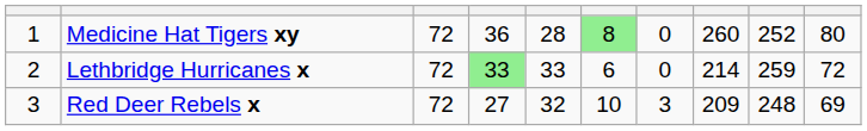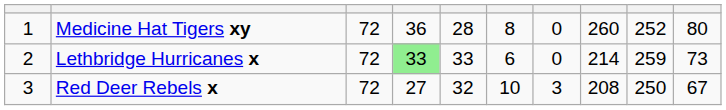Medicine Hat Tigers xy | column 6: lightgreen background -> no background
Lethbridge Hurricanes x | column 10: 72 -> 73
Red Deer Rebels x | column 8: 209 -> 208
Red Deer Rebels x | column 9: 248 -> 250
Red Deer Rebels x | column 10: 69 -> 67
